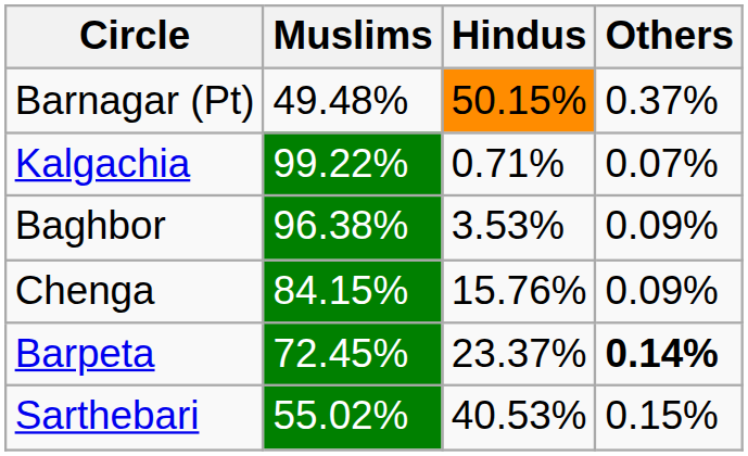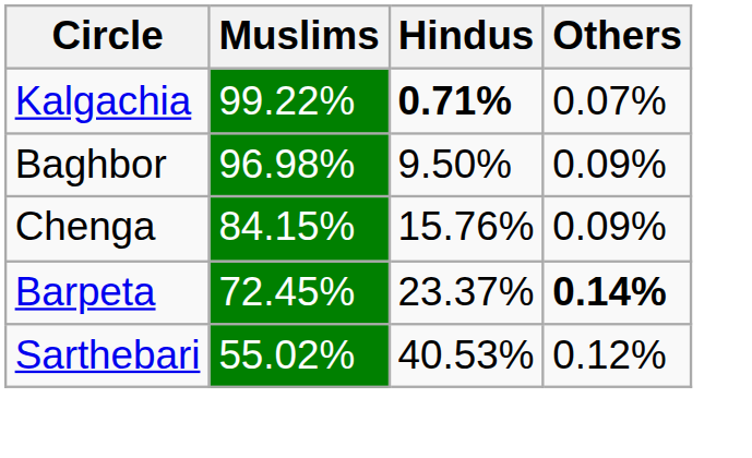- row: Barnagar (Pt) | 49.48% | 50.15% | 0.37%
Kalgachia | Hindus: normal -> bold
Baghbor | Muslims: 96.38% -> 96.98%
Baghbor | Hindus: 3.53% -> 9.50%
Sarthebari | Others: 0.15% -> 0.12%
